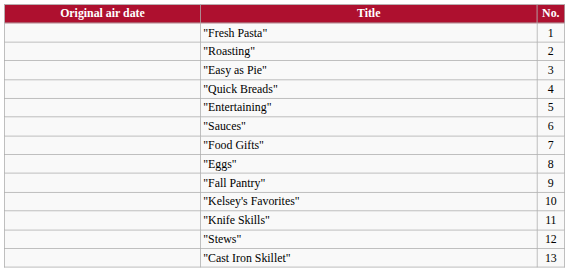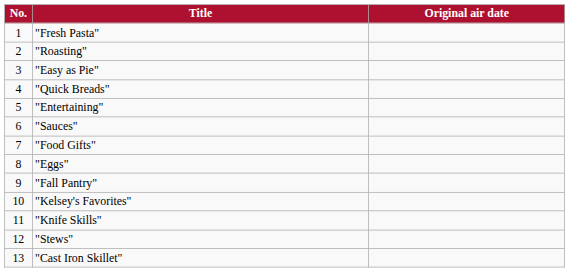columns swapped: No. <-> Original air date
